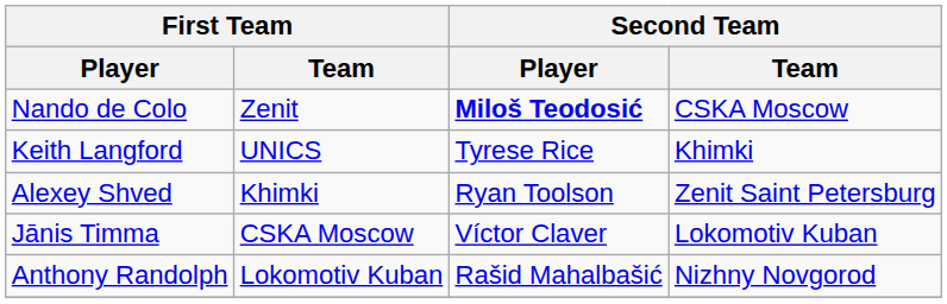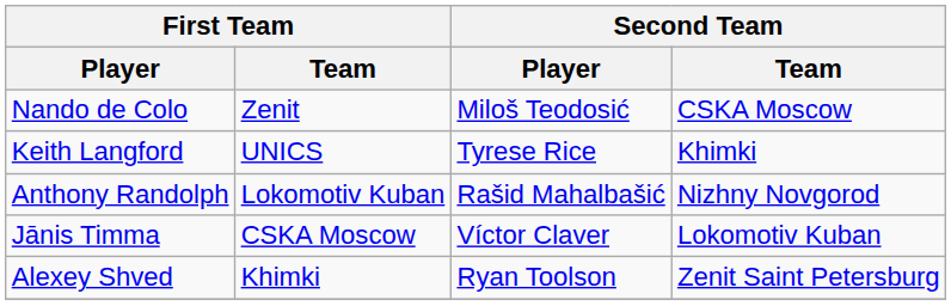Nando de Colo | Second Team / Player: bold -> normal
rows swapped: Alexey Shved <-> Anthony Randolph
